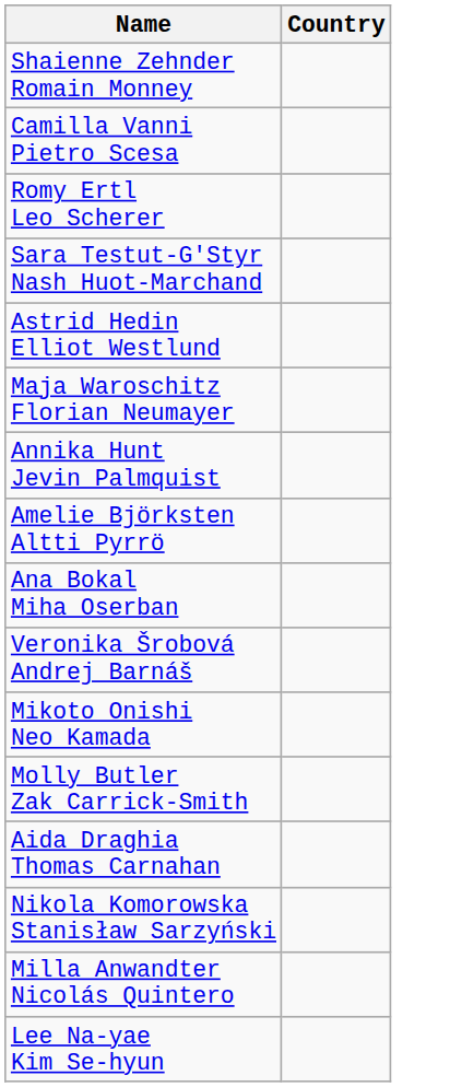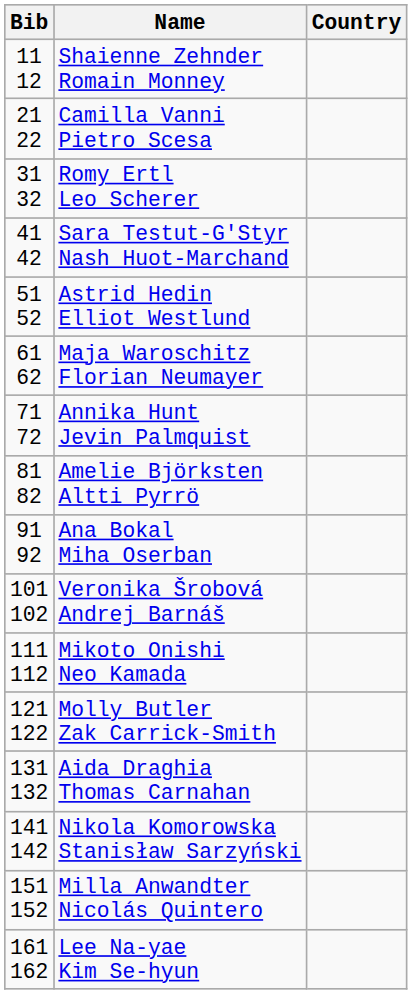+ column: Bib | 11 12 | 21 22 | 31 32 | 41 42 | 51 52 | 61 62 | 71 72 | 81 82 | 91 92 | 101 102 | 111 112 | 121 122 | 131 132 | 141 142 | 151 152 | 161 162
